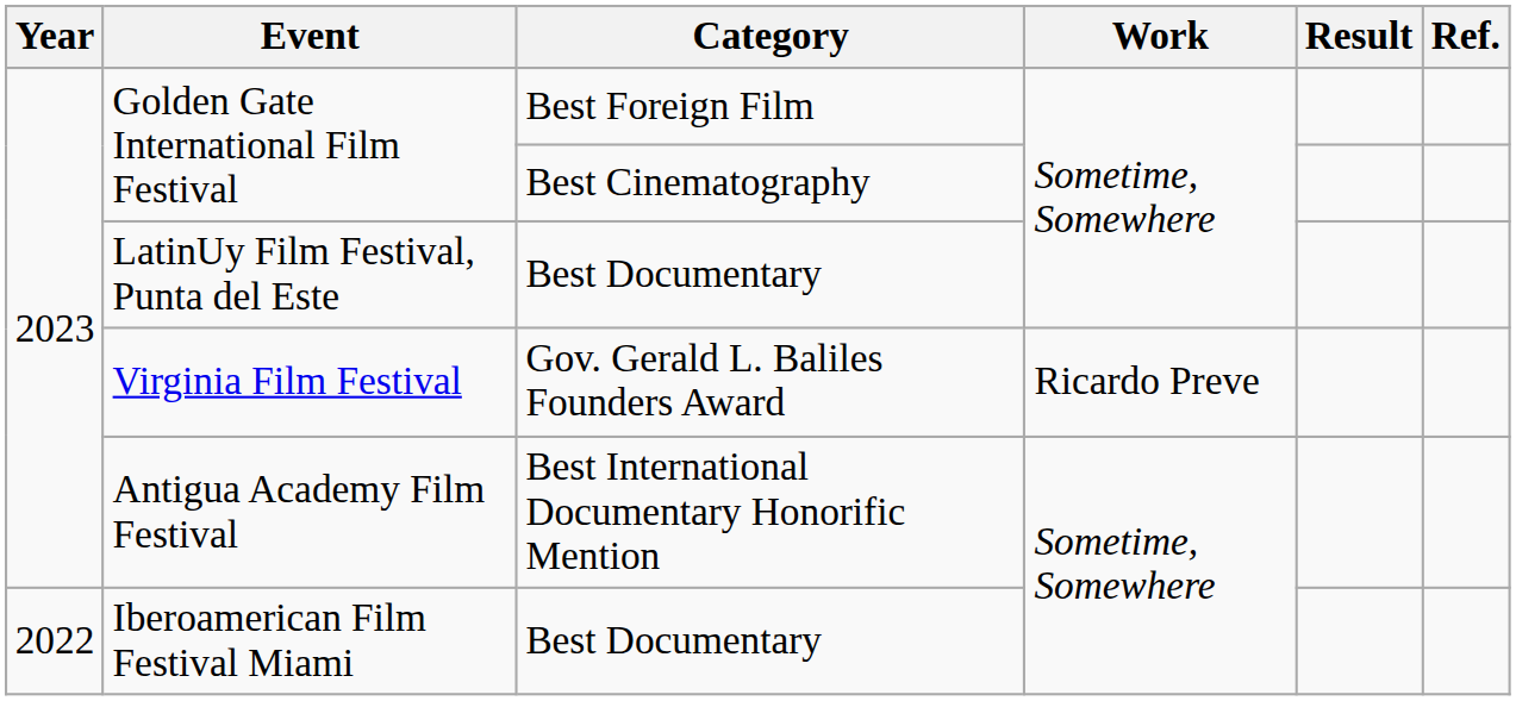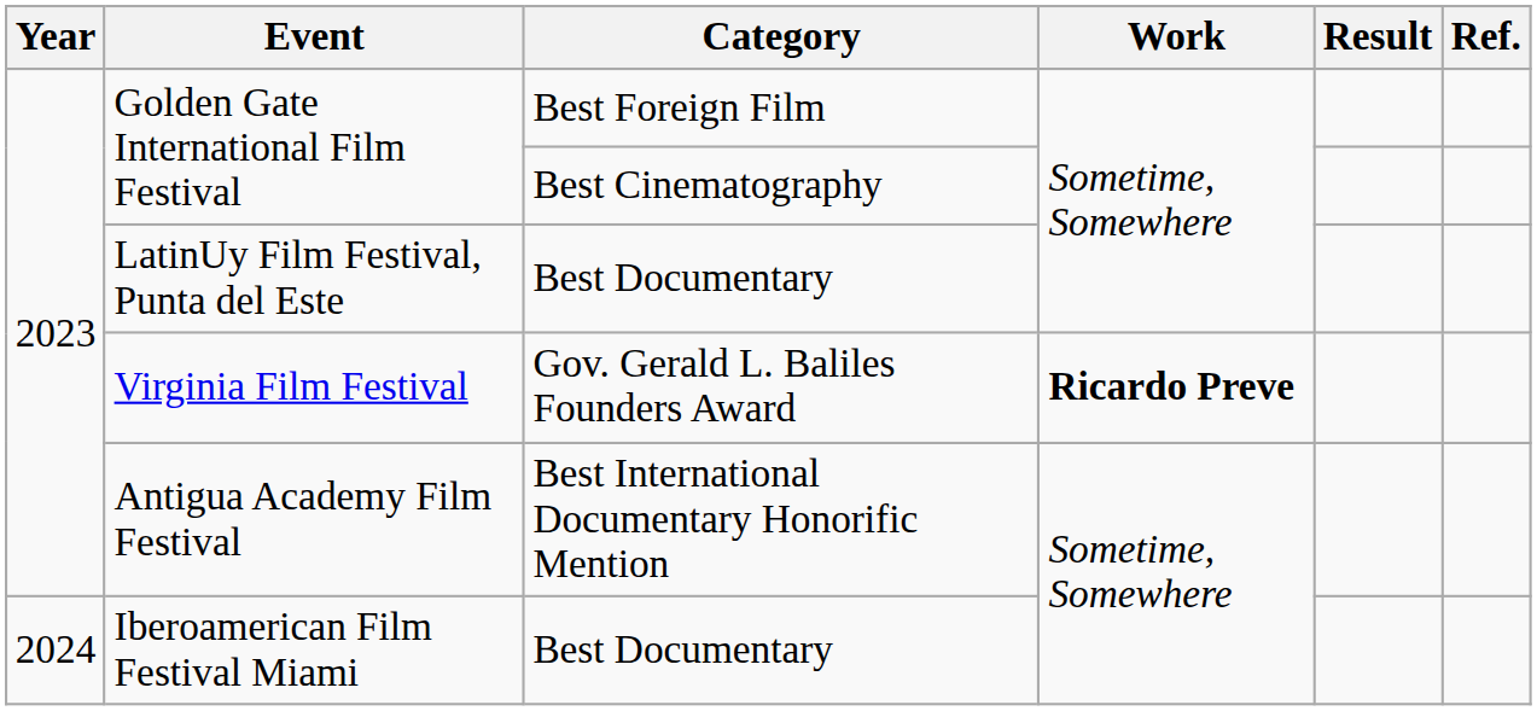Virginia Film Festival | Work: normal -> bold
Iberoamerican Film Festival Miami | Year: 2022 -> 2024
